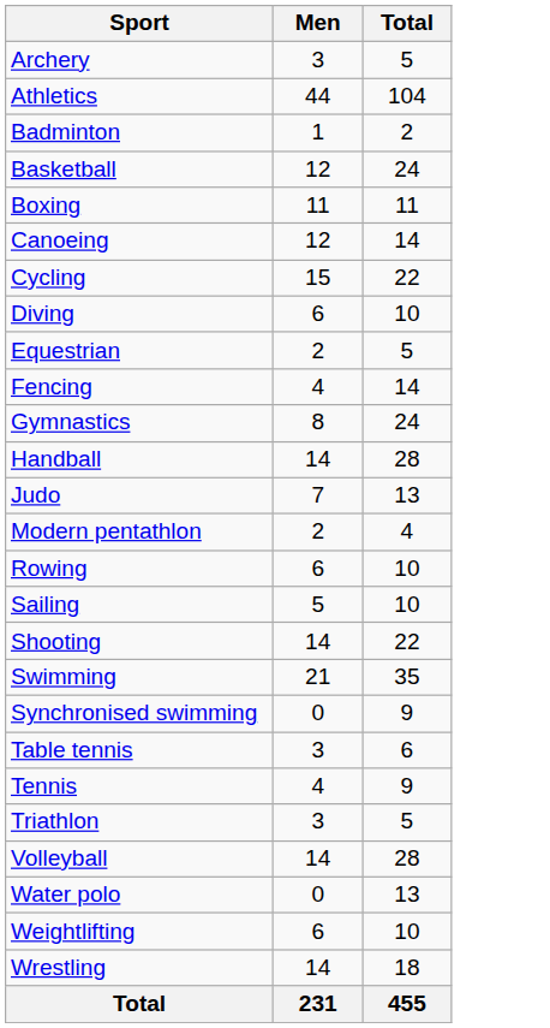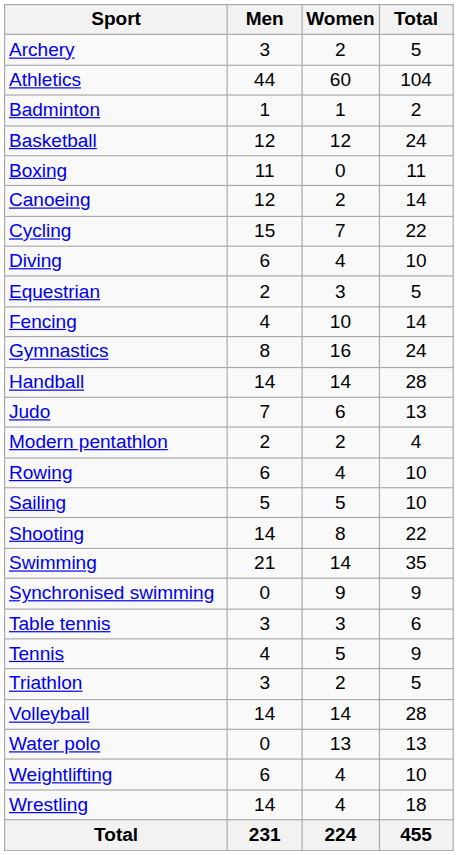+ column: Women | 2 | 60 | 1 | 12 | 0 | 2 | 7 | 4 | 3 | 10 | 16 | 14 | 6 | 2 | 4 | 5 | 8 | 14 | 9 | 3 | 5 | 2 | 14 | 13 | 4 | 4 | 224
